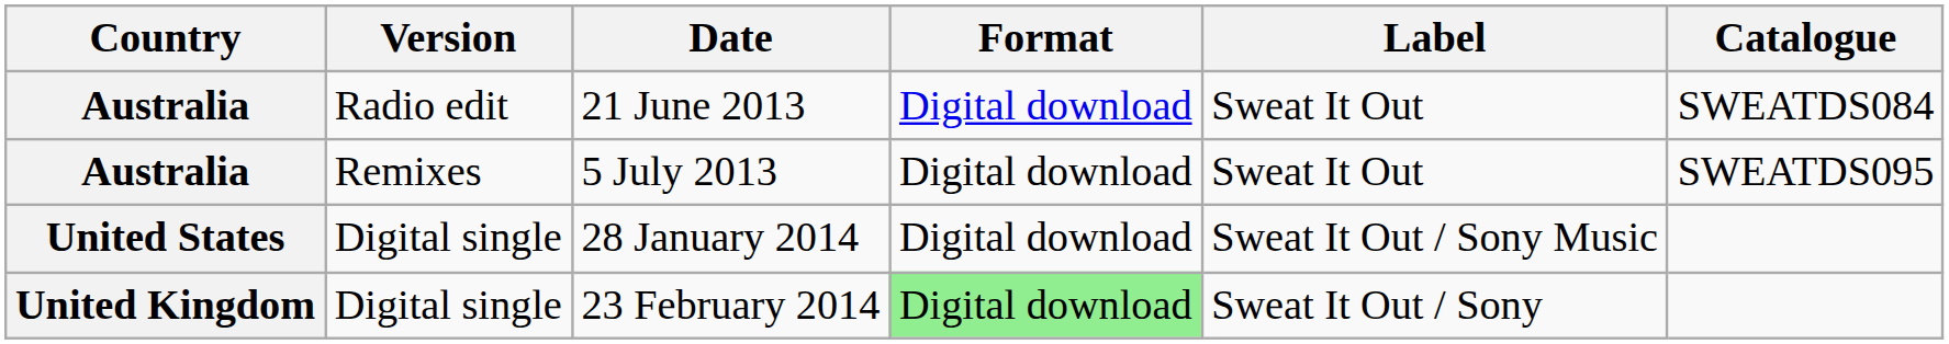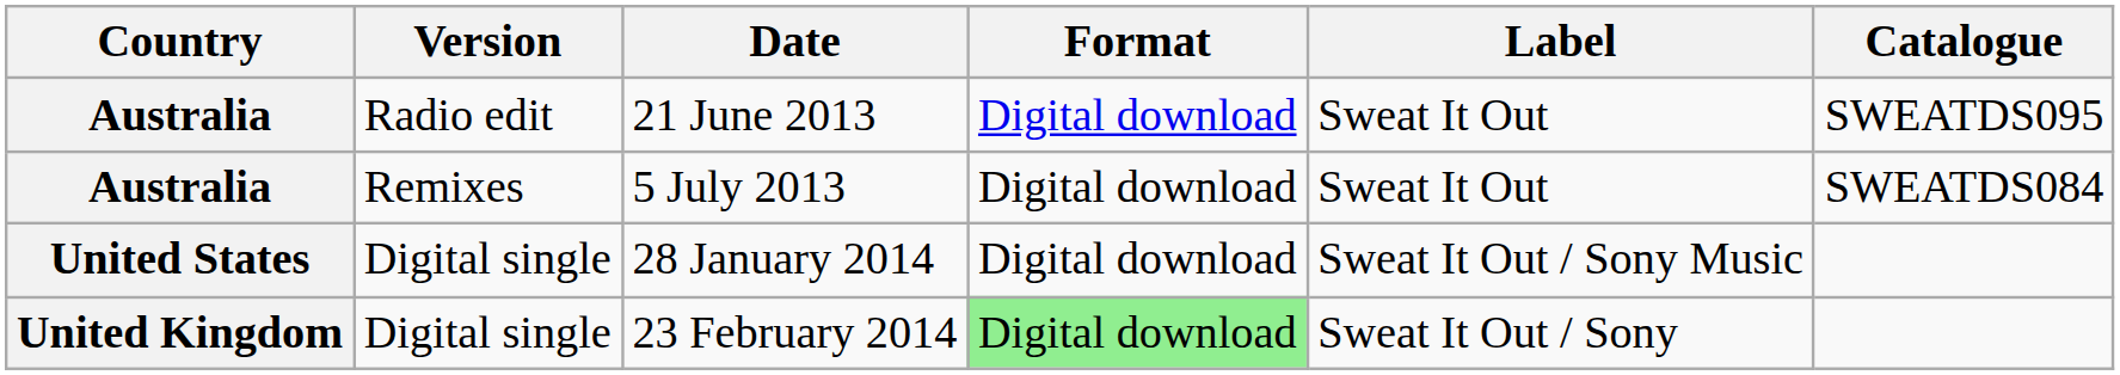21 June 2013 | Catalogue: SWEATDS084 -> SWEATDS095
5 July 2013 | Catalogue: SWEATDS095 -> SWEATDS084
